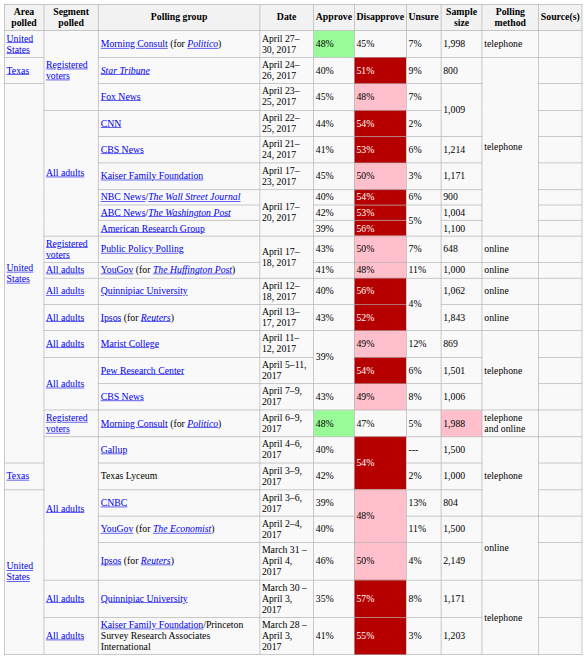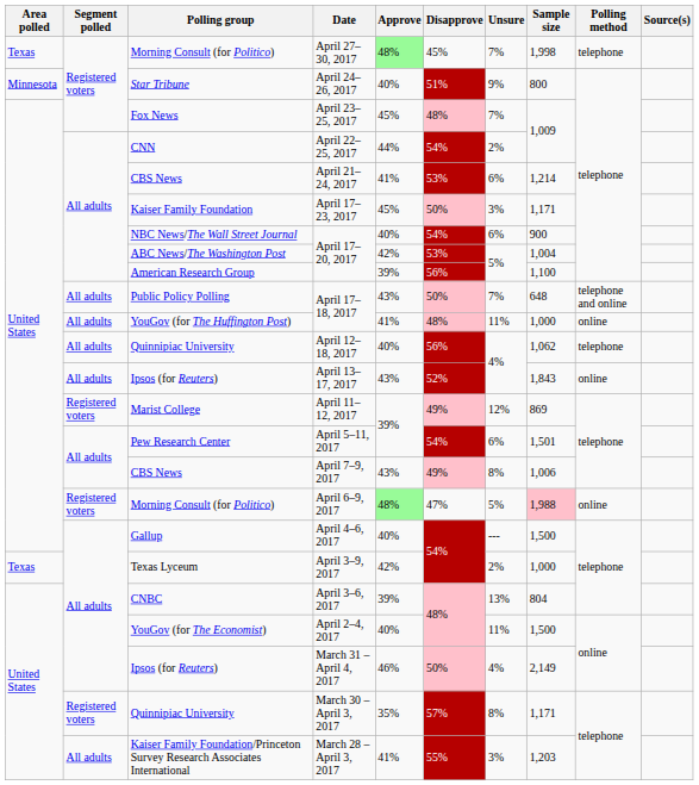April 27–30, 2017 | Area polled: United States -> Texas
April 24–26, 2017 | Area polled: Texas -> Minnesota
Public Policy Polling / April 17–18, 2017 | Segment polled: Registered voters -> All adults
Public Policy Polling / April 17–18, 2017 | Polling method: online -> telephone and online
April 12–18, 2017 | Polling method: online -> telephone
April 11–12, 2017 | Segment polled: All adults -> Registered voters
April 6–9, 2017 | Polling method: telephone and online -> online
March 30 – April 3, 2017 | Segment polled: All adults -> Registered voters
